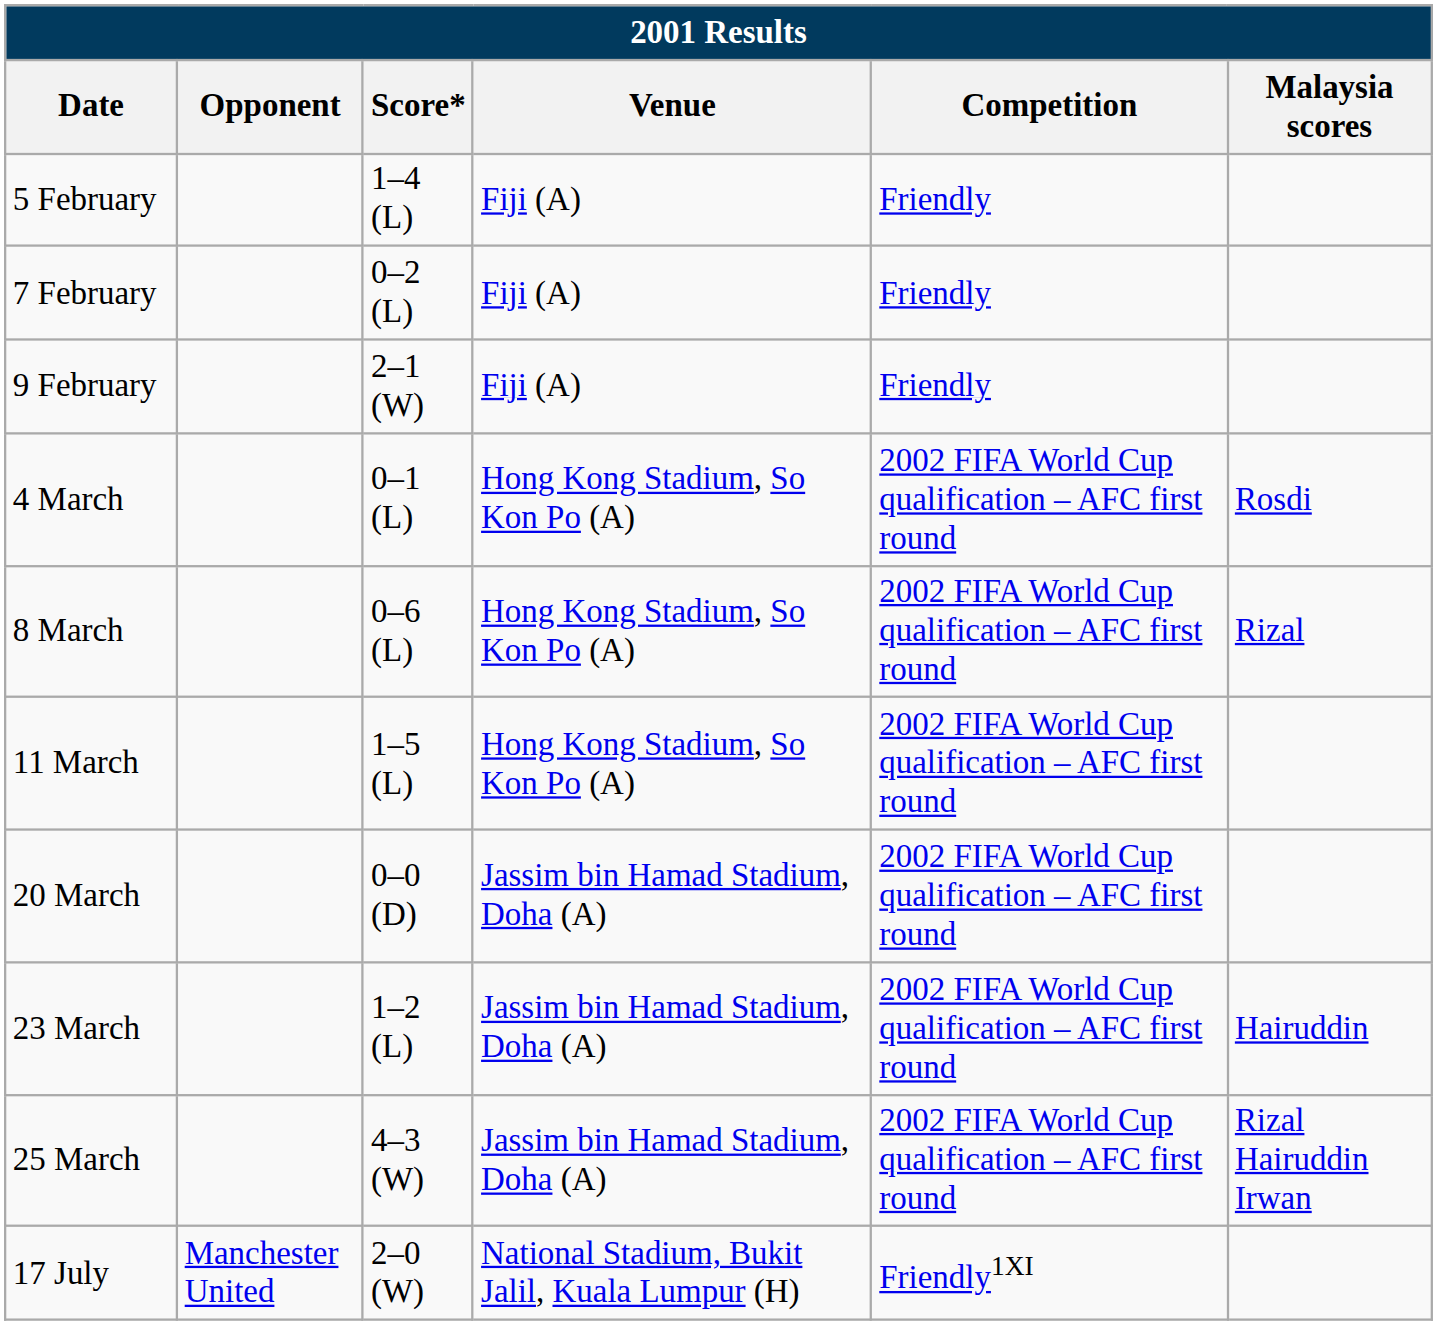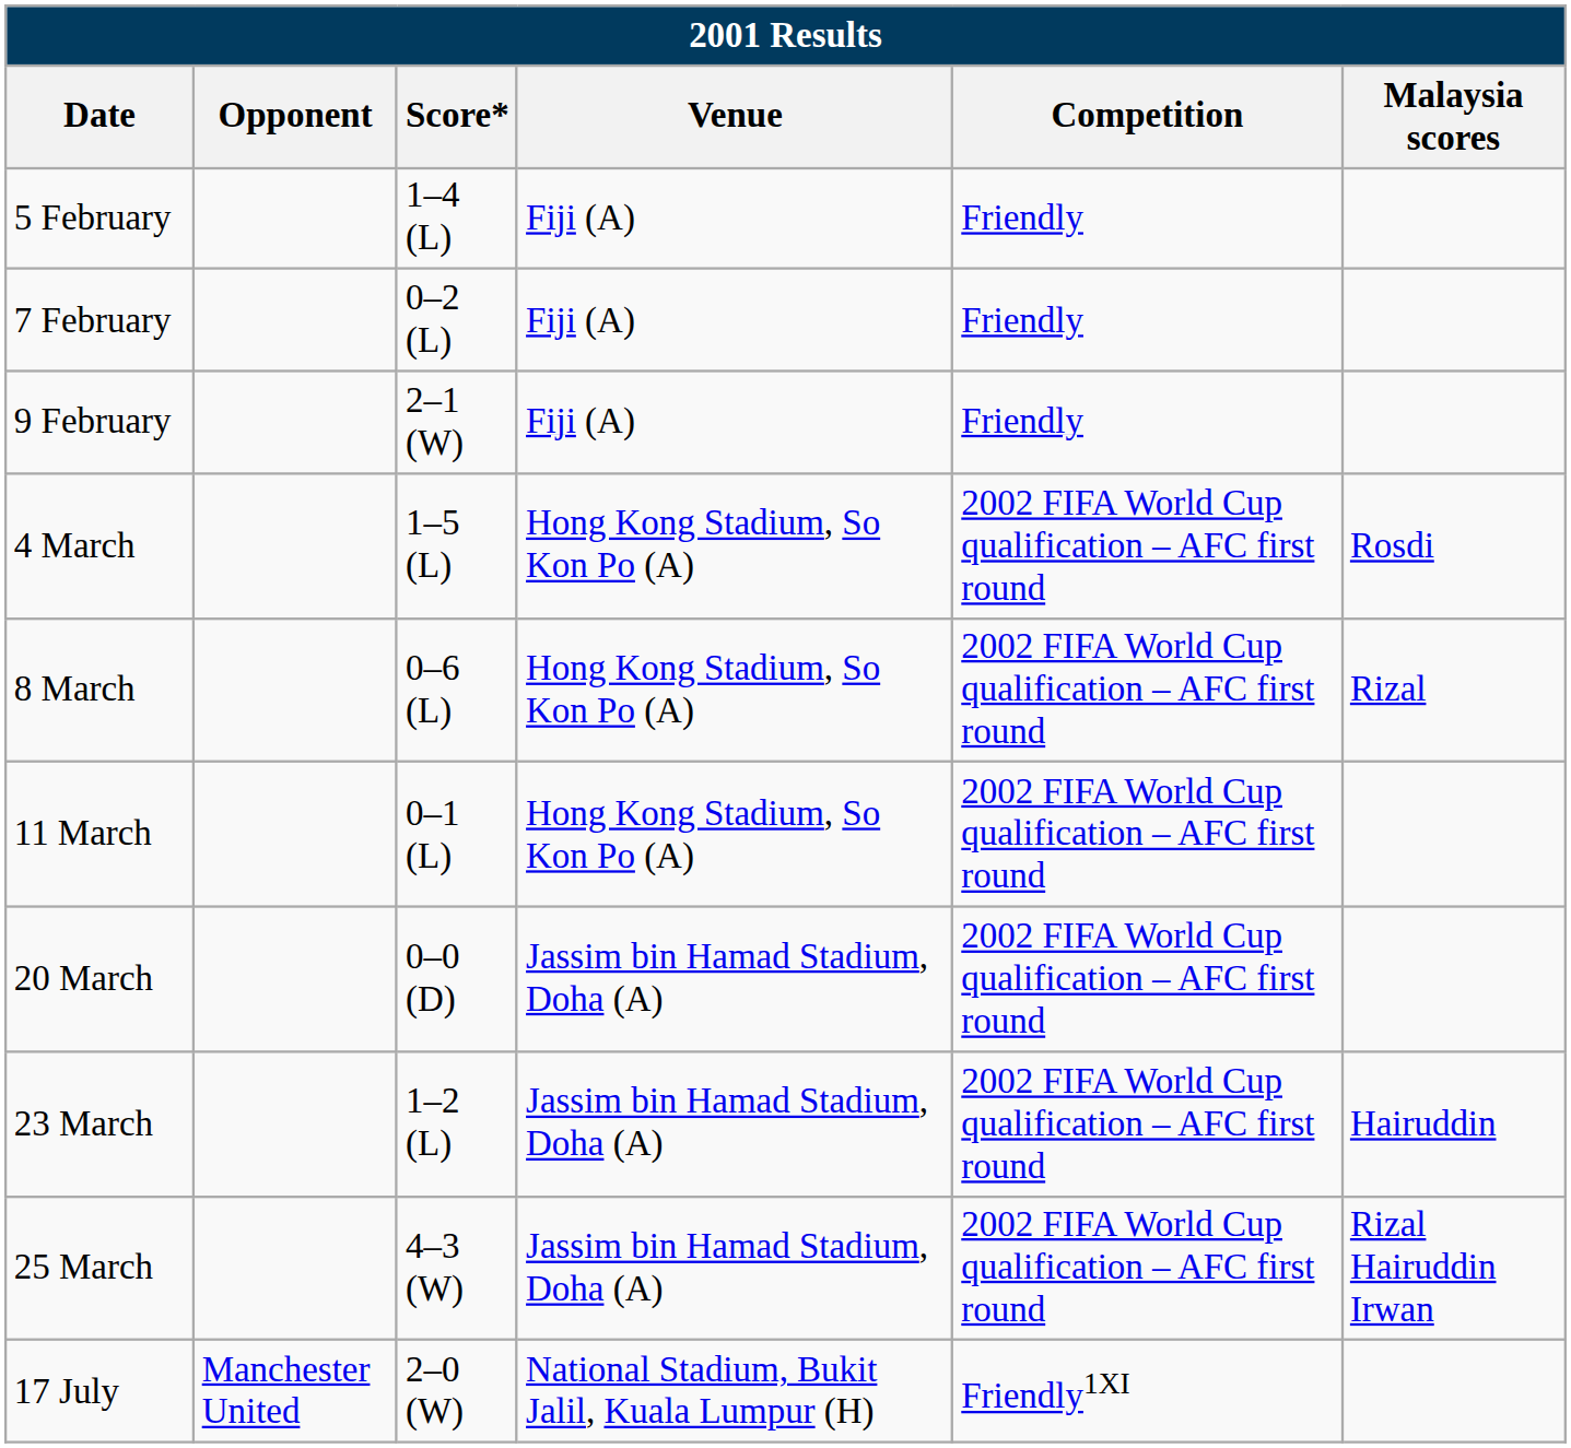4 March | Score*: 0–1 (L) -> 1–5 (L)
11 March | Score*: 1–5 (L) -> 0–1 (L)
